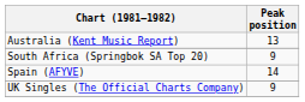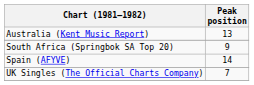UK Singles (The Official Charts Company) | Peak position: 9 -> 7
